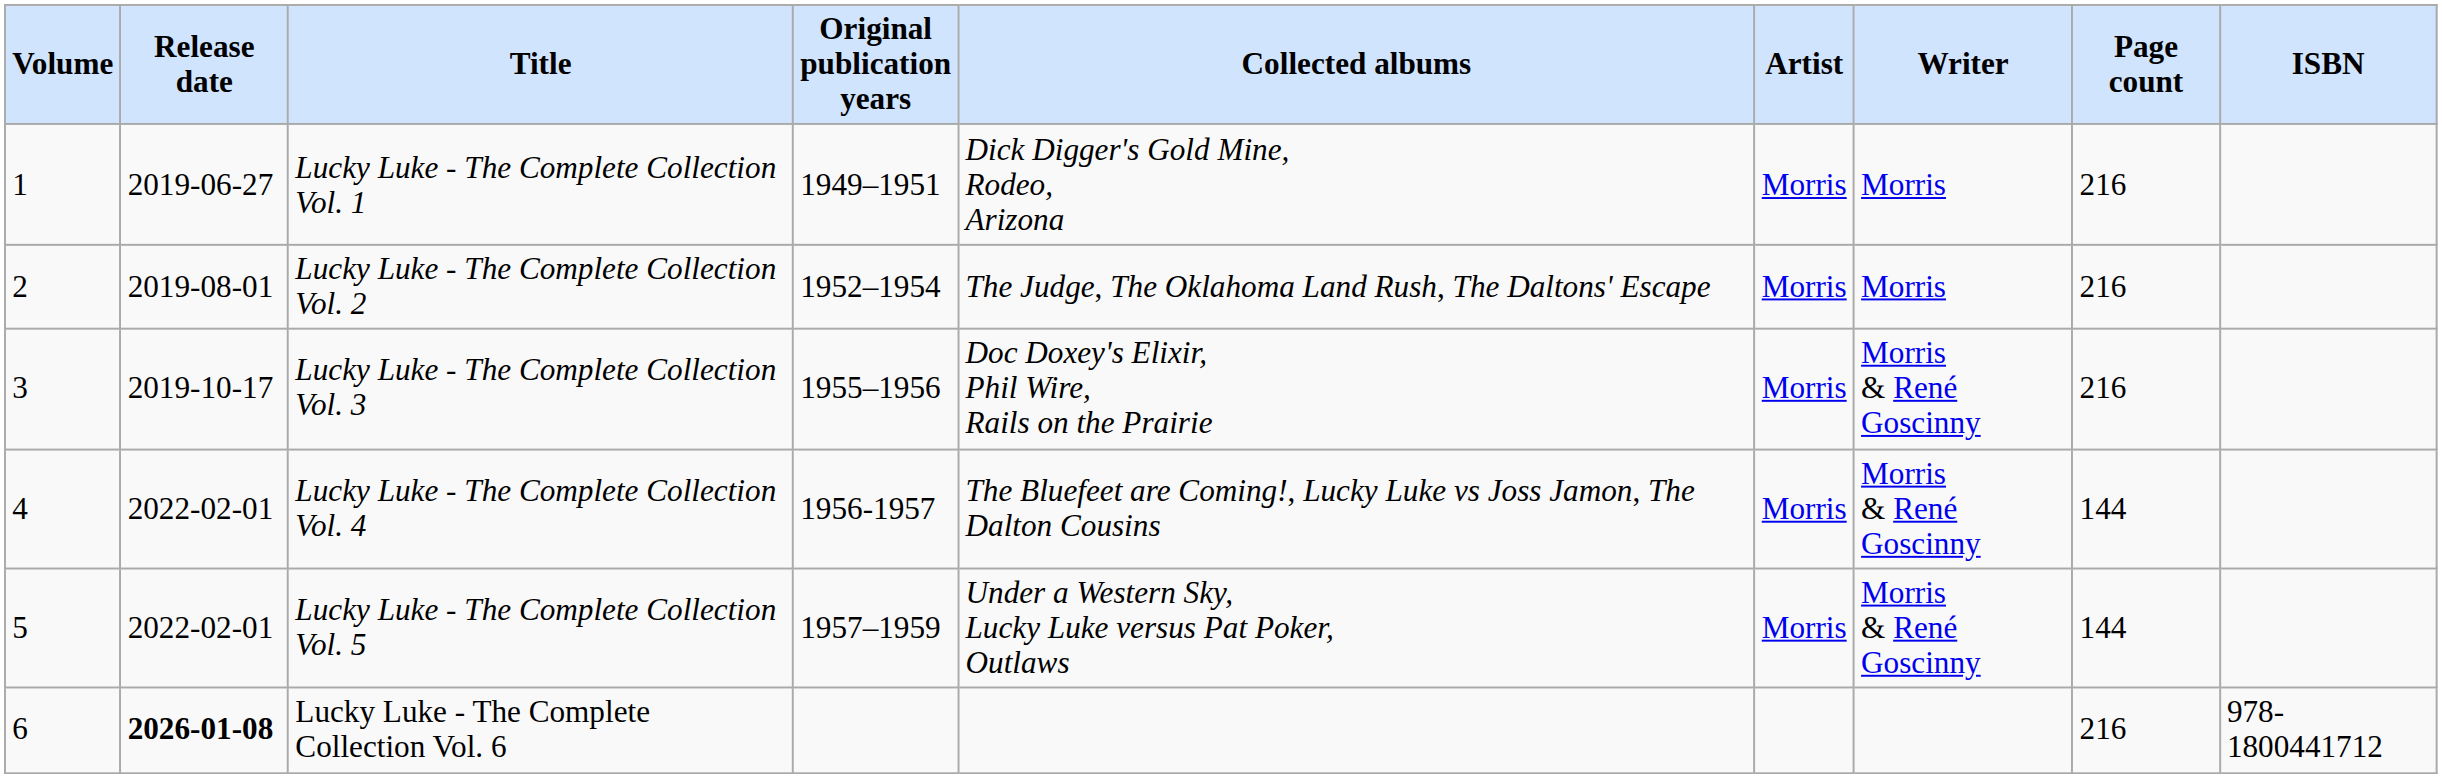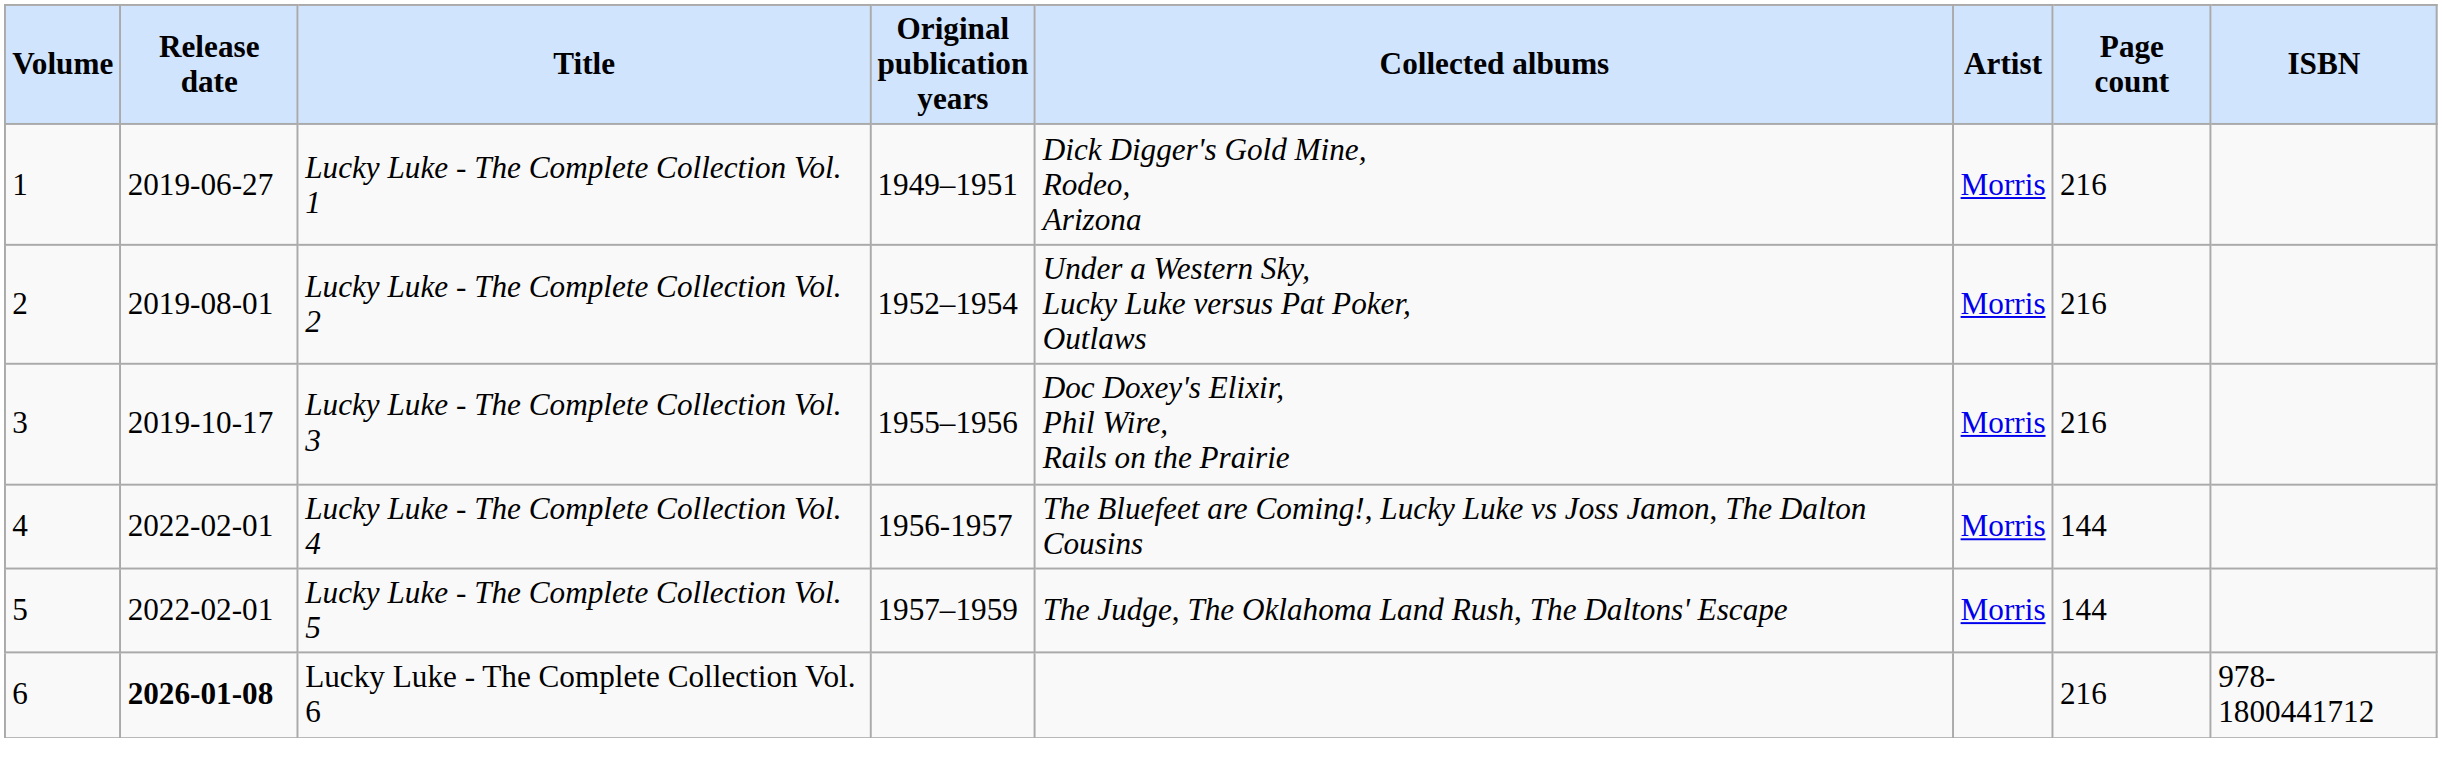- column: Writer | Morris | Morris | Morris & René Goscinny | Morris & René Goscinny | Morris & René Goscinny
Lucky Luke - The Complete Collection Vol. 2 | Collected albums: The Judge, The Oklahoma Land Rush, The Daltons' Escape -> Under a Western Sky, Lucky Luke versus Pat Poker, Outlaws
Lucky Luke - The Complete Collection Vol. 5 | Collected albums: Under a Western Sky, Lucky Luke versus Pat Poker, Outlaws -> The Judge, The Oklahoma Land Rush, The Daltons' Escape
